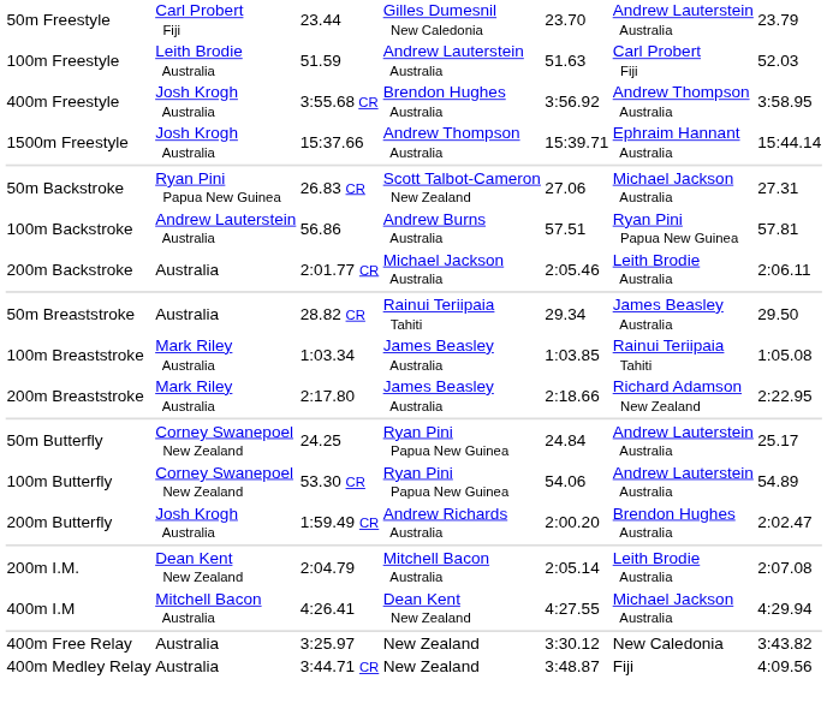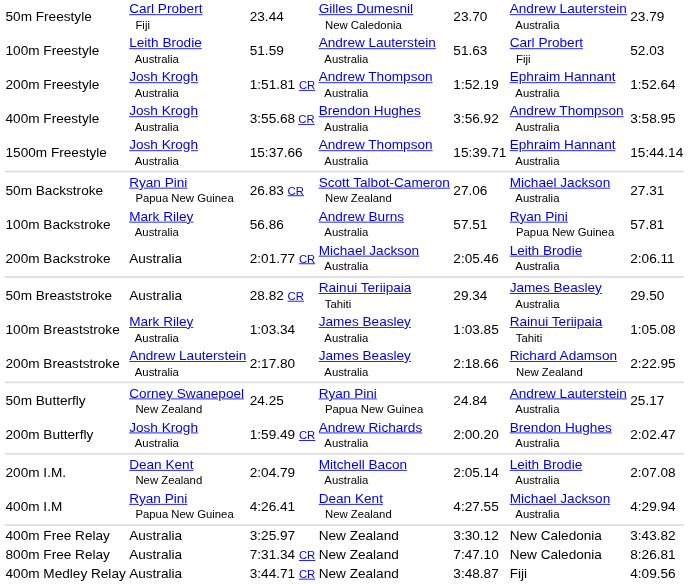+ row: 200m Freestyle | Josh Krogh Australia | 1:51.81 CR | Andrew Thompson Australia | 1:52.19 | Ephraim Hannant Australia | 1:52.64
100m Backstroke | column 2: Andrew Lauterstein Australia -> Mark Riley Australia
200m Breaststroke | column 2: Mark Riley Australia -> Andrew Lauterstein Australia
- row: 100m Butterfly | Corney Swanepoel New Zealand | 53.30 CR | Ryan Pini Papua New Guinea | 54.06 | Andrew Lauterstein Australia | 54.89
400m I.M | column 2: Mitchell Bacon Australia -> Ryan Pini Papua New Guinea
+ row: 800m Free Relay | Australia | 7:31.34 CR | New Zealand | 7:47.10 | New Caledonia | 8:26.81
